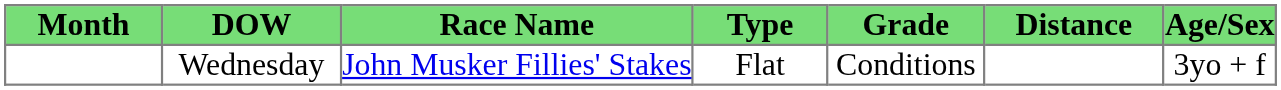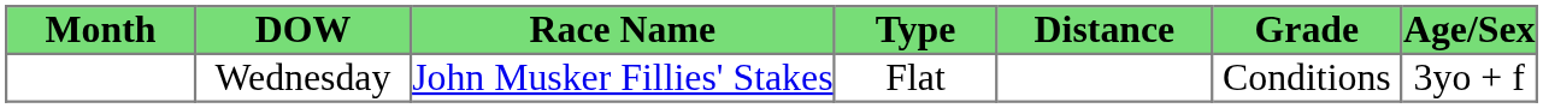columns swapped: Grade <-> Distance
